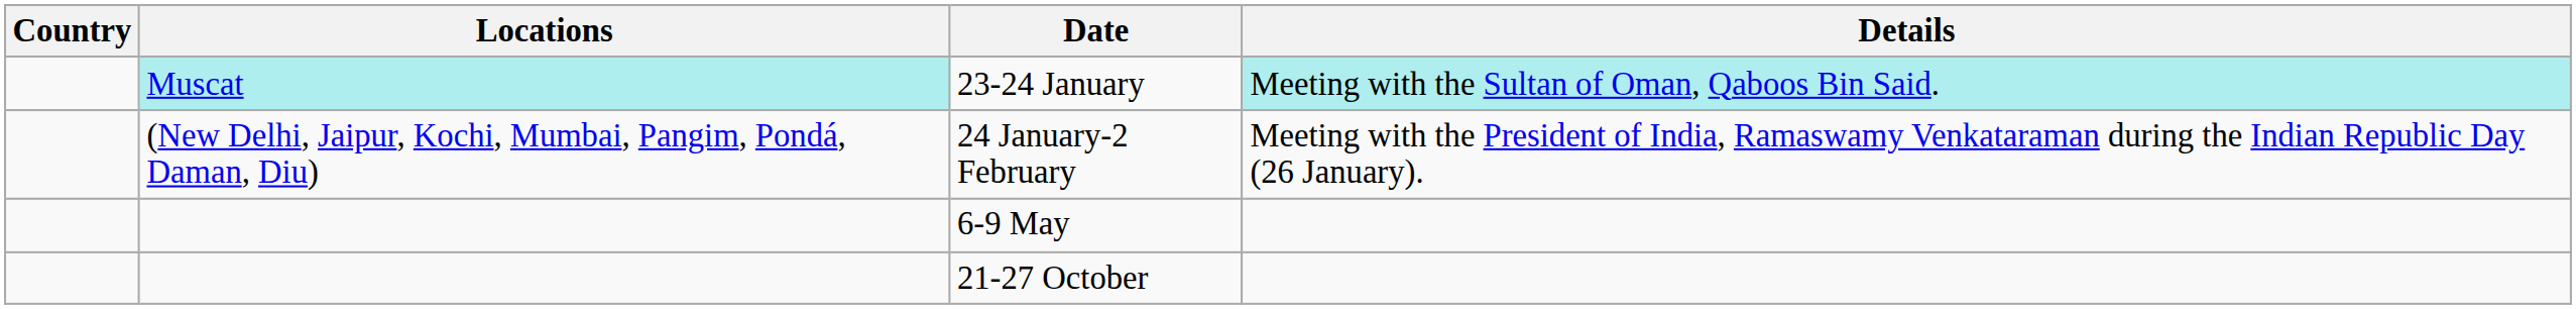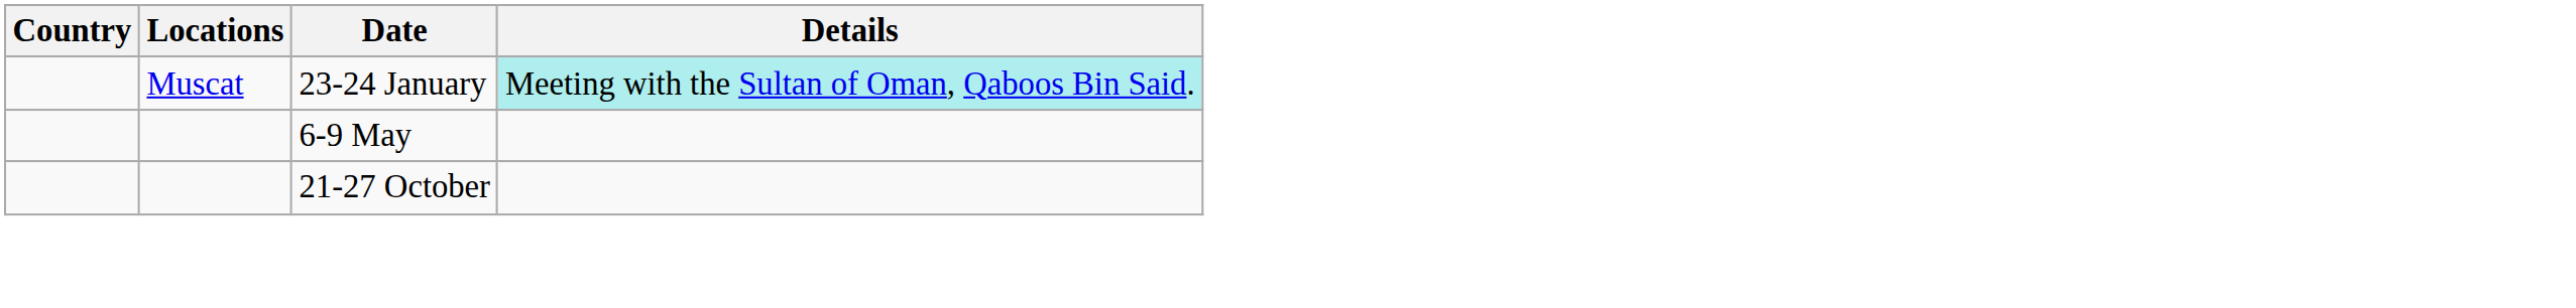23-24 January | Locations: paleturquoise background -> no background
- row: (New Delhi, Jaipur, Kochi, Mumbai, Pangim, Pondá, Daman, Diu) | 24 January-2 February | Meeting with the President of India, Ramaswamy Venkataraman during the Indian Republic Day (26 January).
